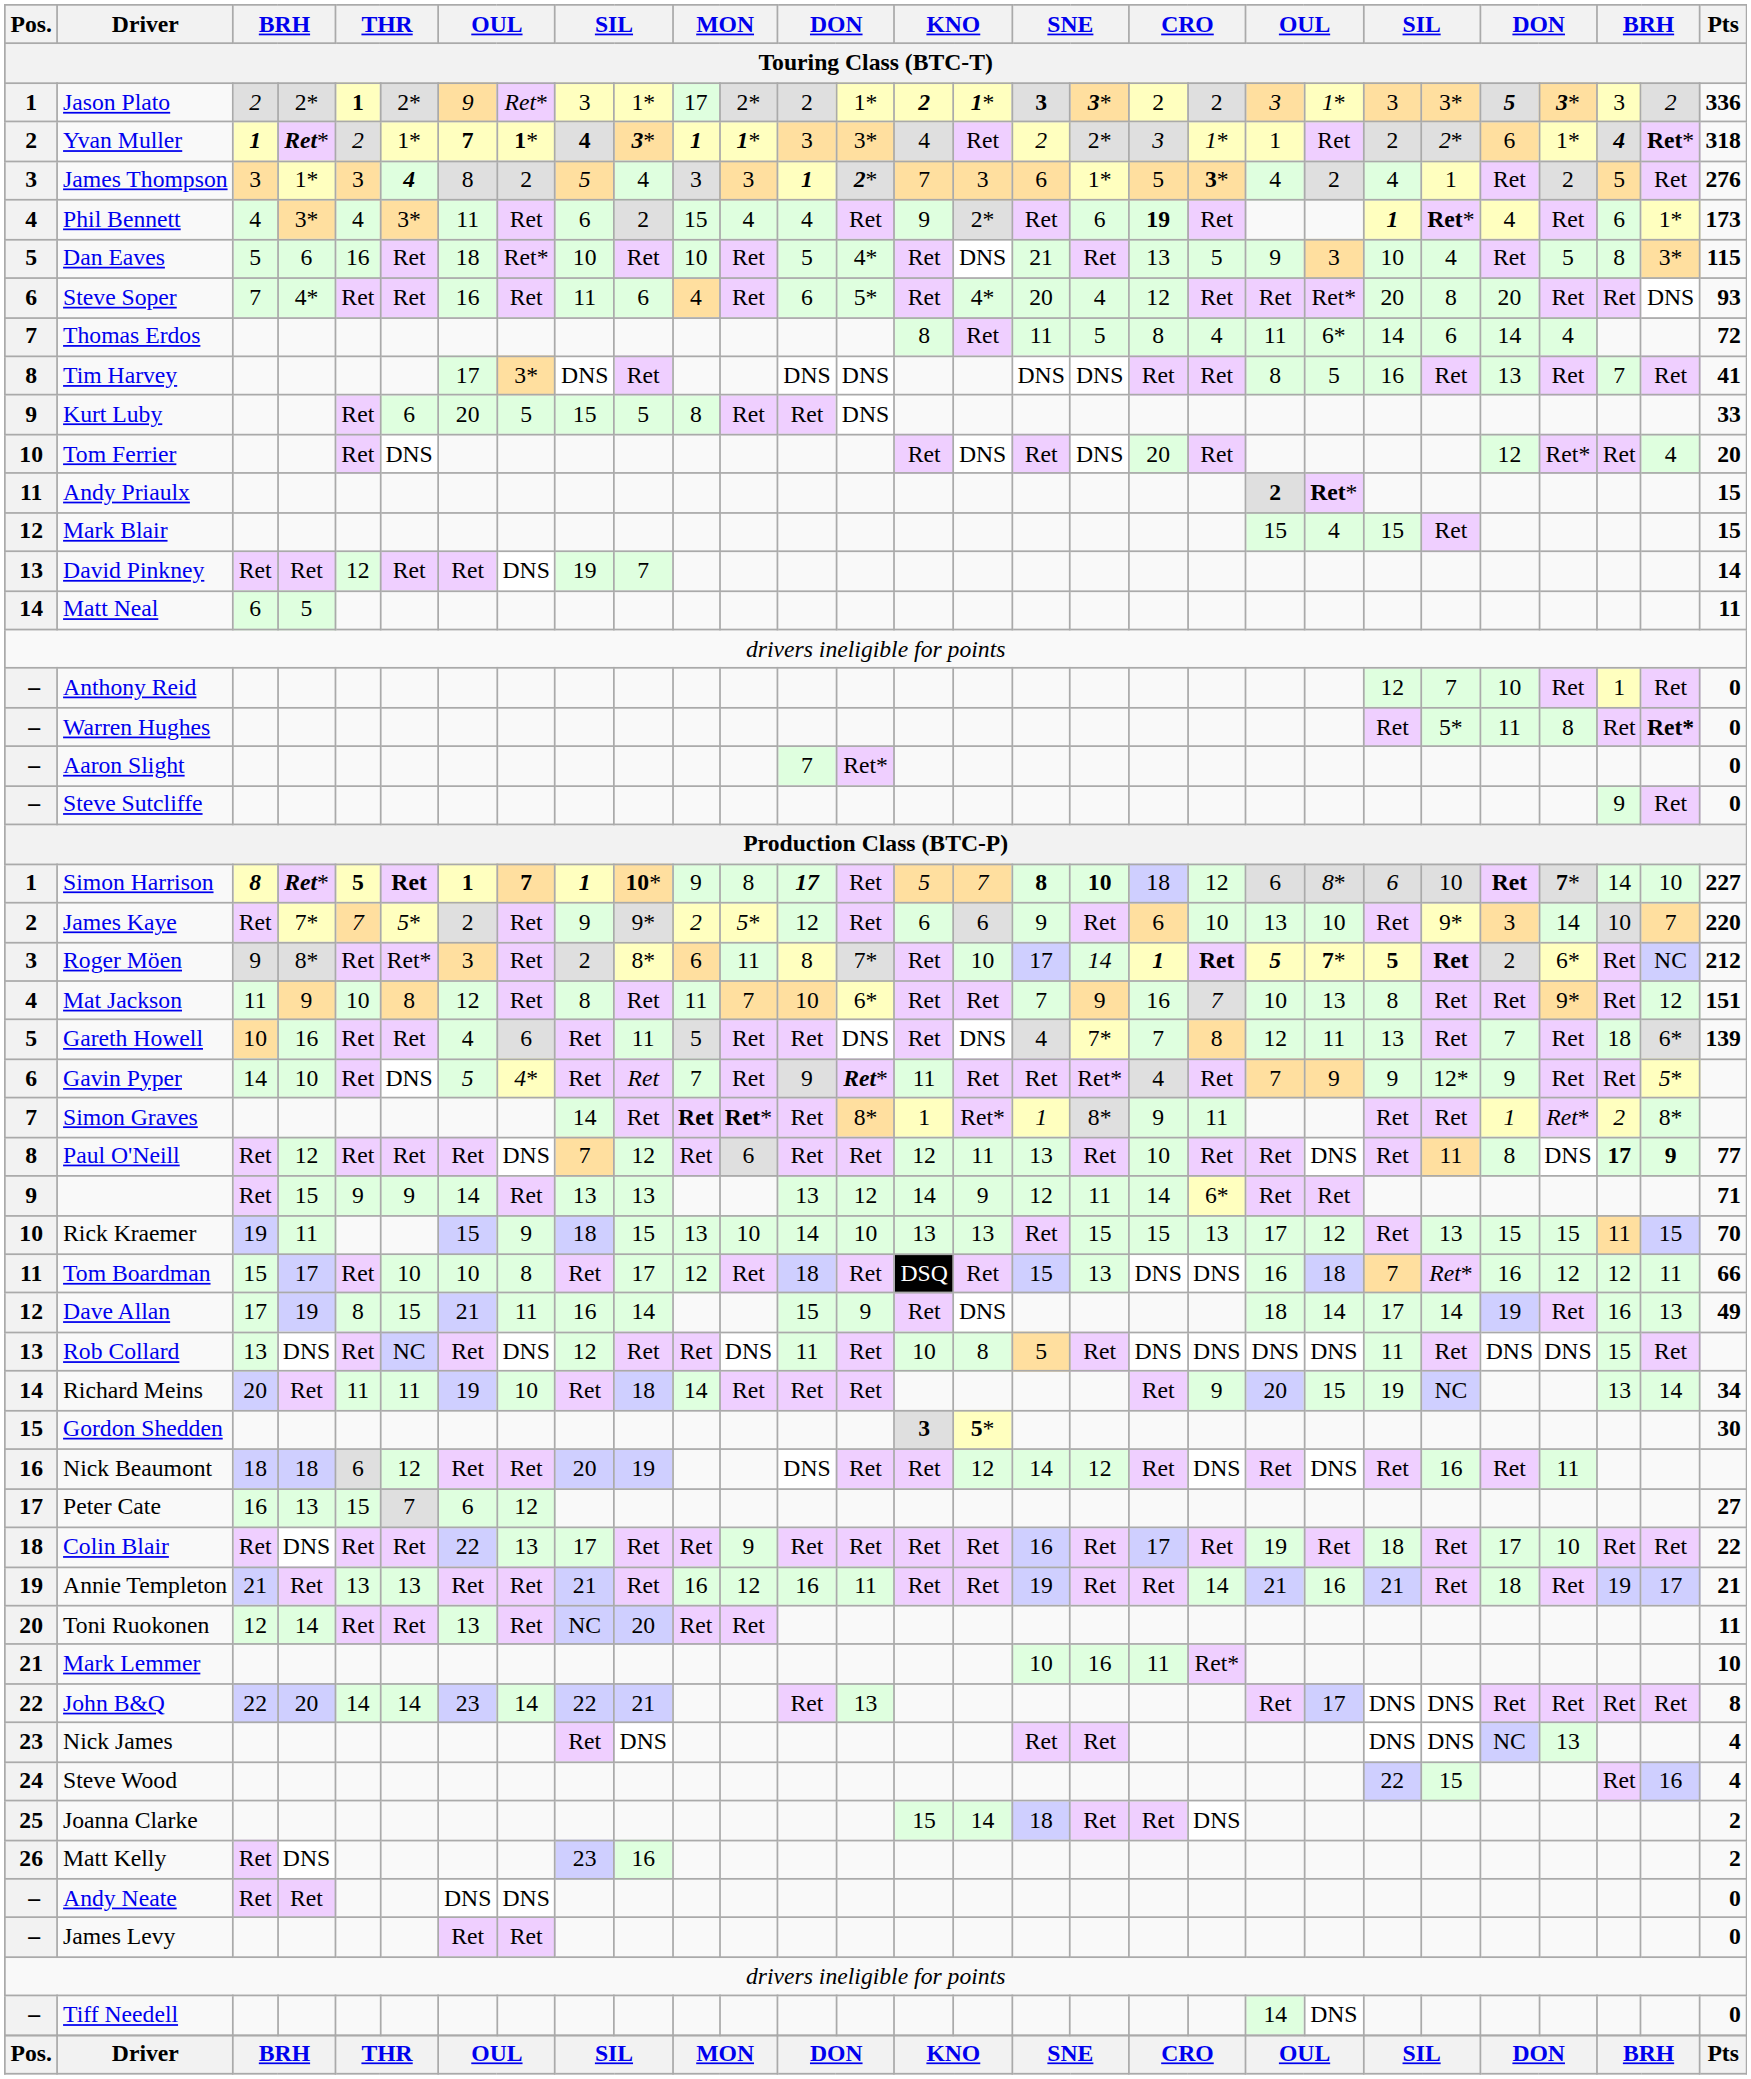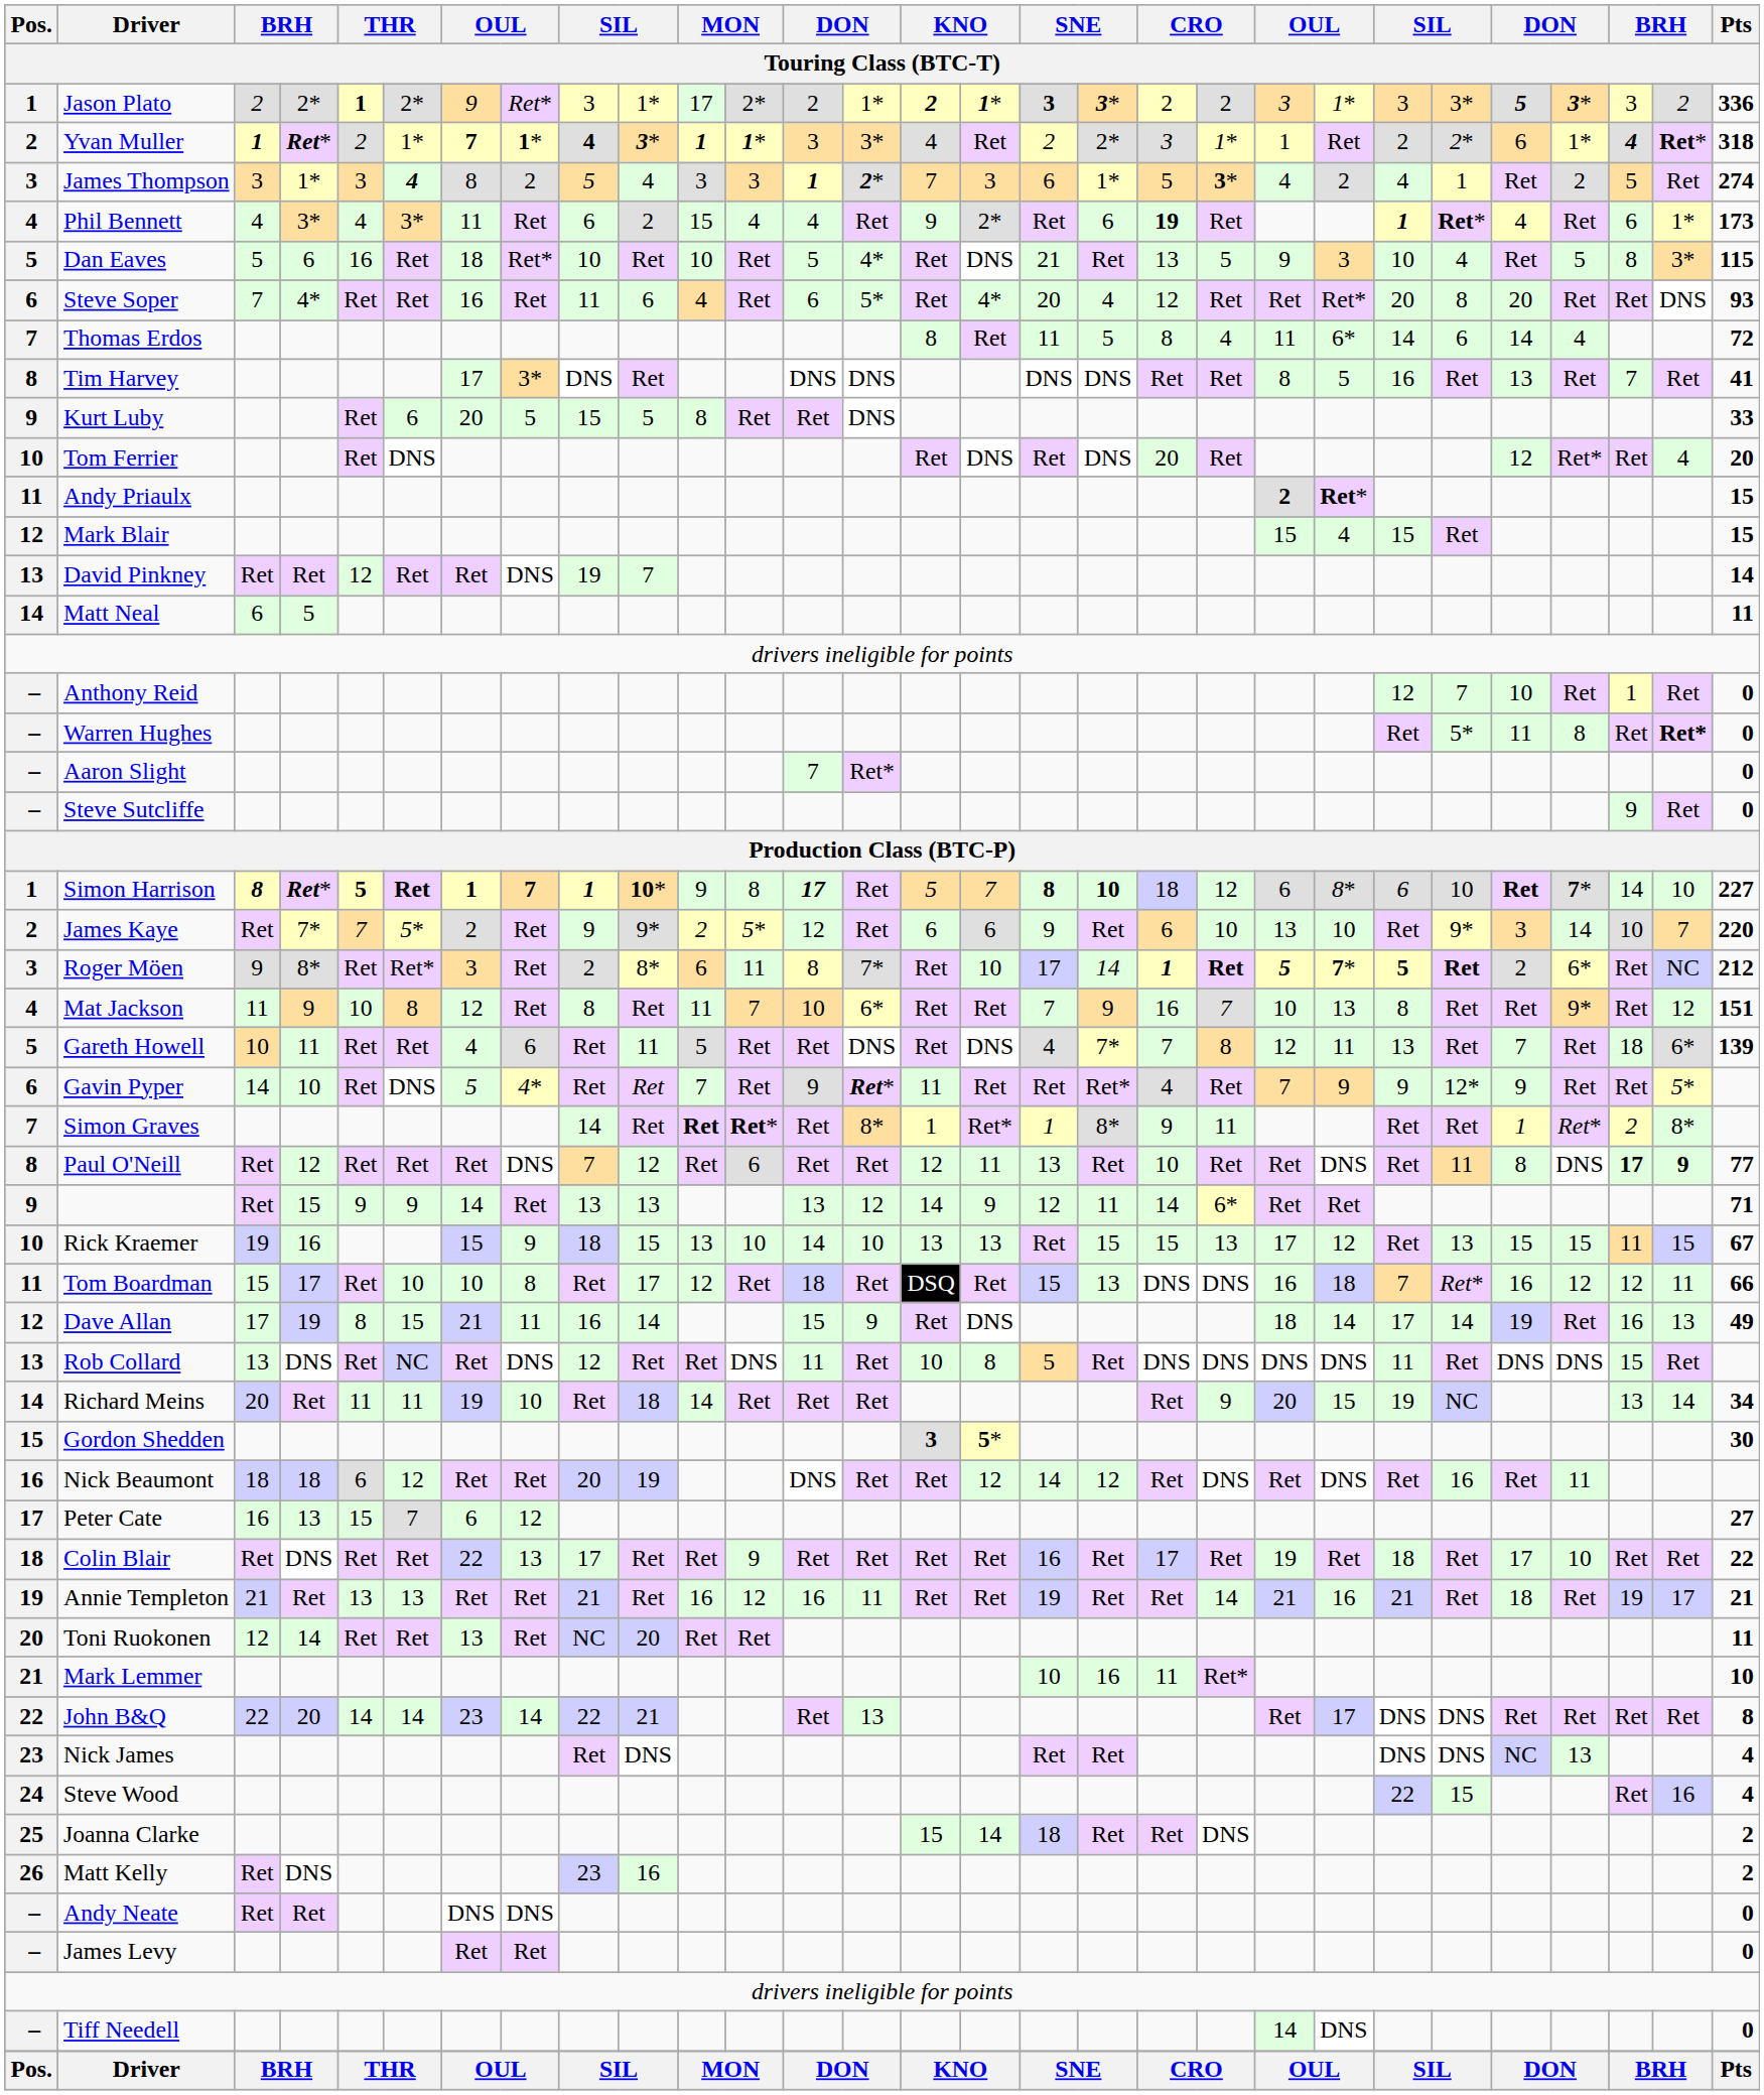James Thompson | Pts / Touring Class (BTC-T): 276 -> 274
Gareth Howell | column 4: 16 -> 11
Rick Kraemer | column 4: 11 -> 16
Rick Kraemer | Pts / Touring Class (BTC-T): 70 -> 67
